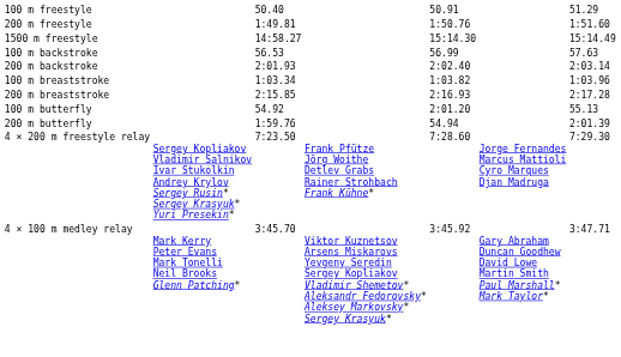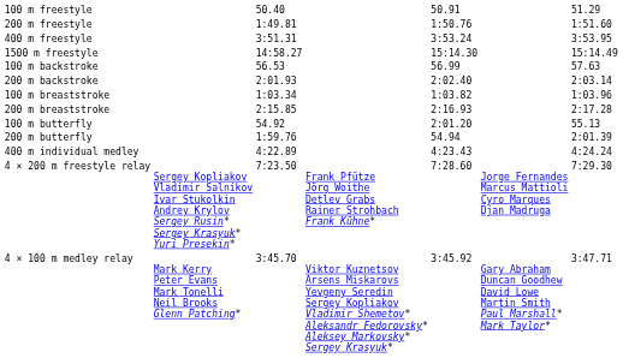+ row: 400 m freestyle | 3:51.31 | 3:53.24 | 3:53.95
+ row: 400 m individual medley | 4:22.89 | 4:23.43 | 4:24.24
